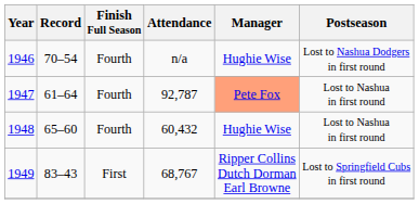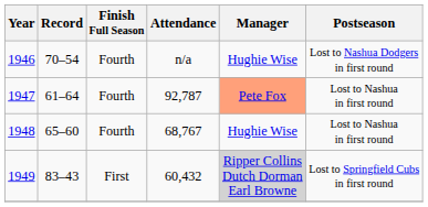1948 | Attendance: 60,432 -> 68,767
1949 | Attendance: 68,767 -> 60,432
1949 | Manager: no background -> lightgrey background
